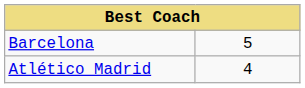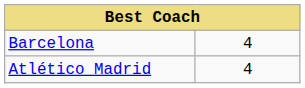Barcelona | column 2: 5 -> 4
